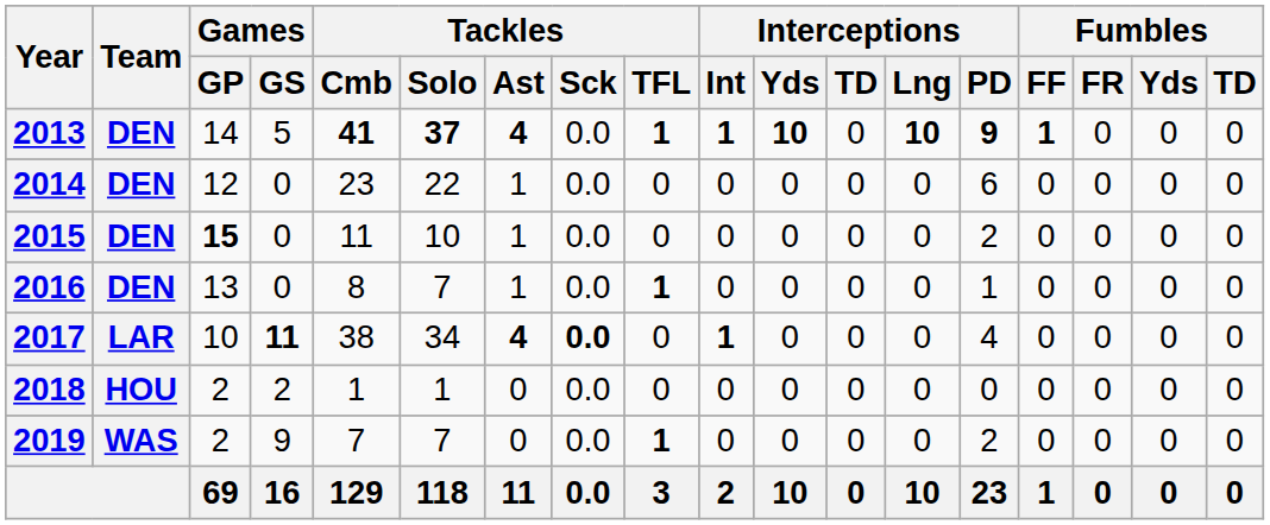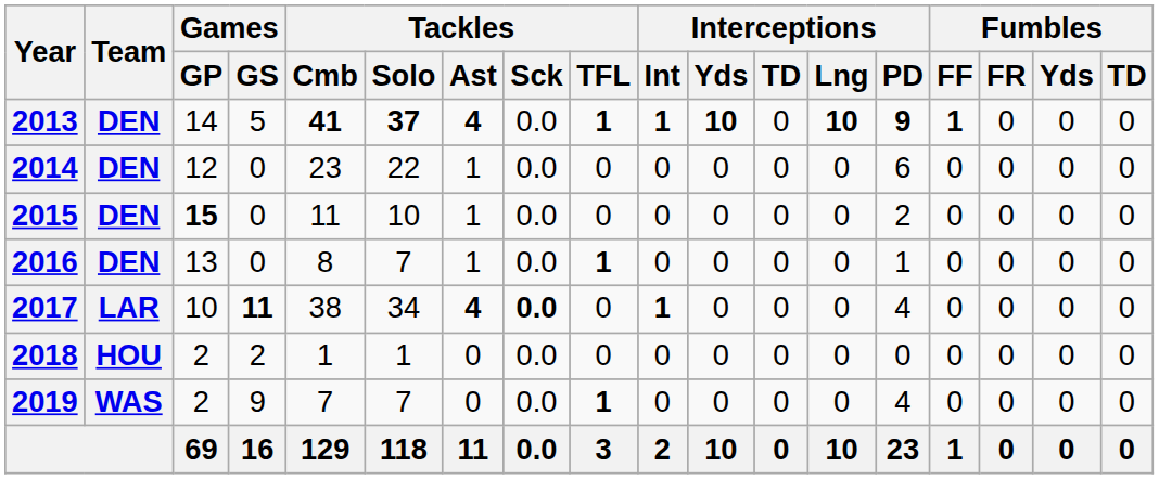2019 | Interceptions / PD: 2 -> 4
